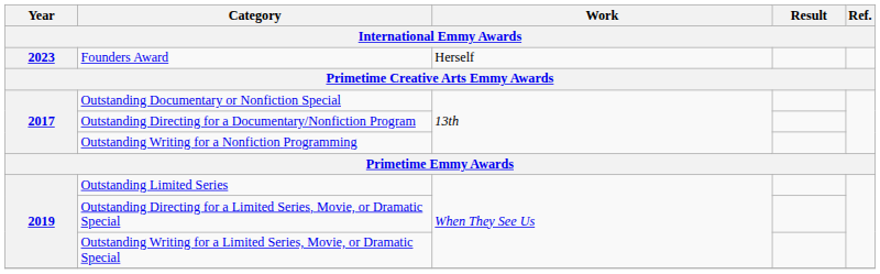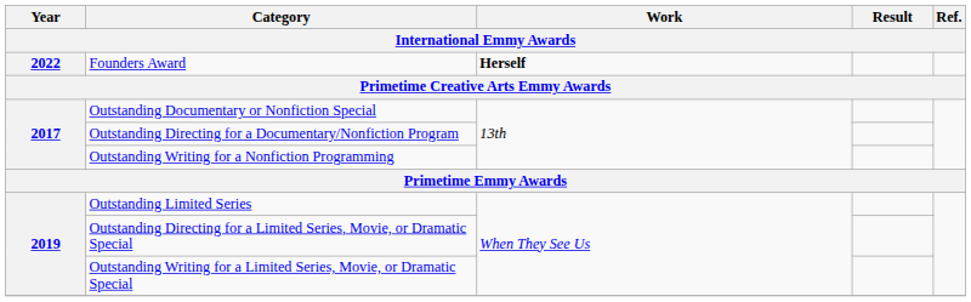Founders Award | Year: 2023 -> 2022
Founders Award | Work: normal -> bold
